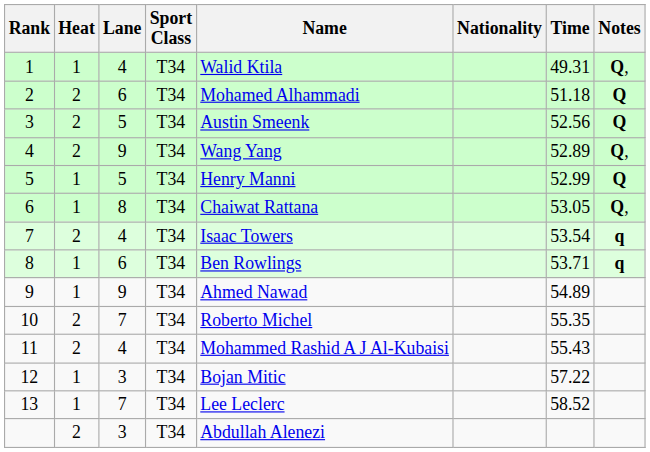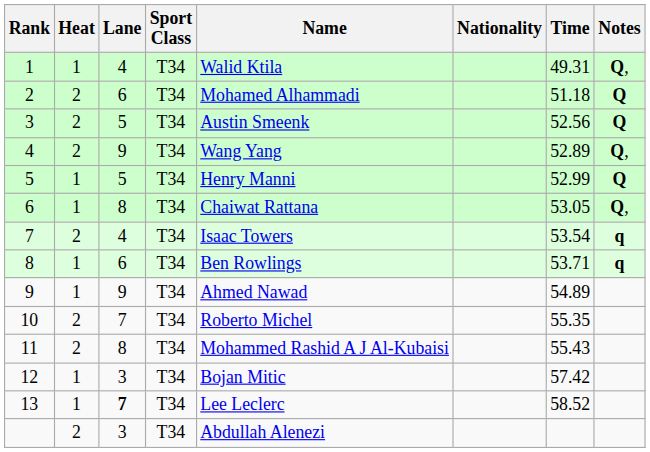11 | Lane: 4 -> 8
12 | Time: 57.22 -> 57.42
13 | Lane: normal -> bold
